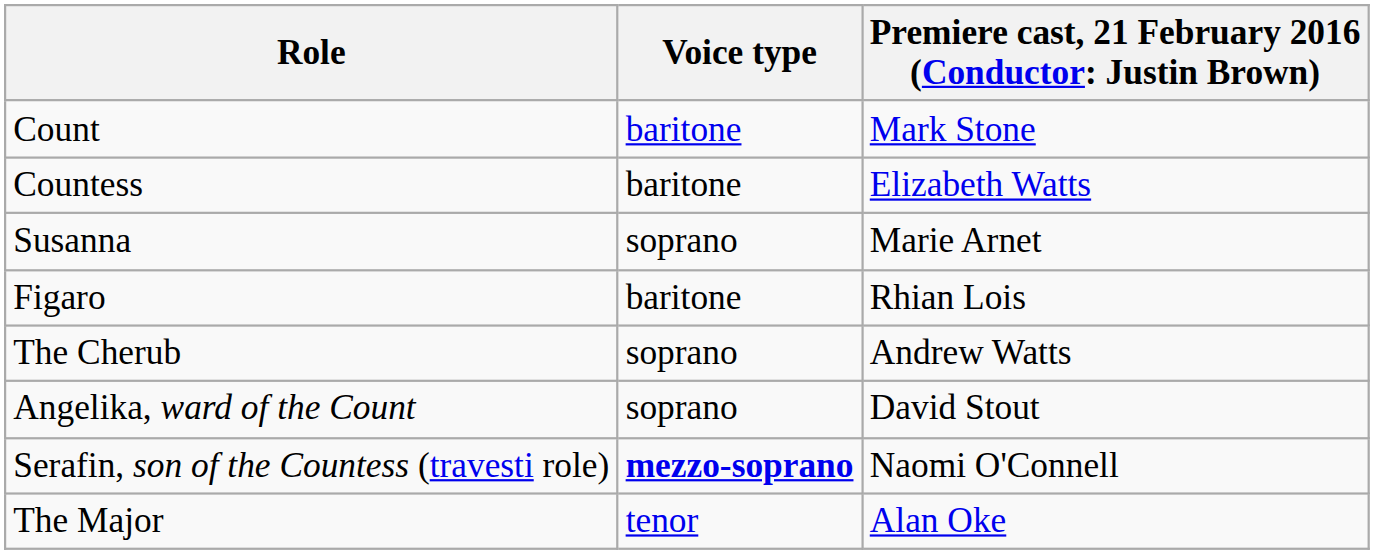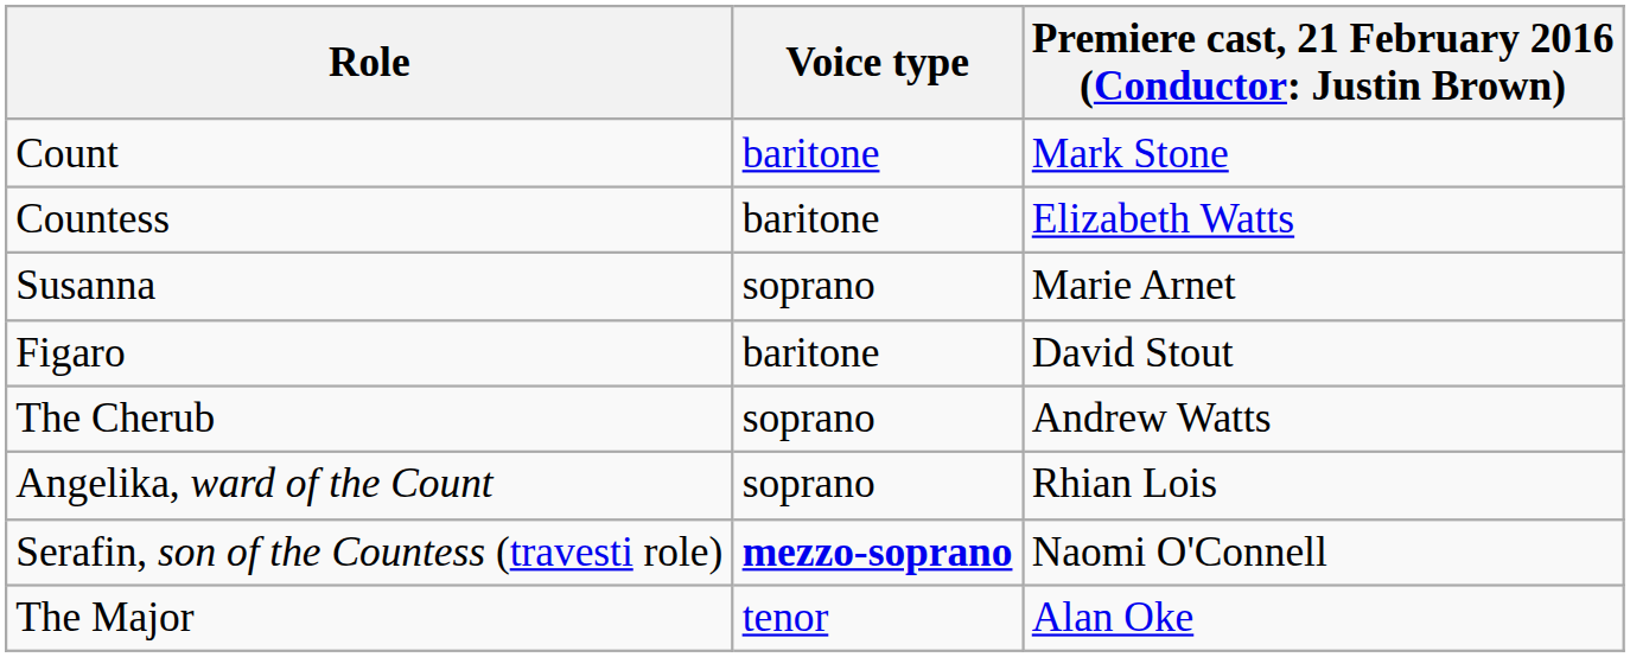Figaro | column 3: Rhian Lois -> David Stout
Angelika, ward of the Count | column 3: David Stout -> Rhian Lois
